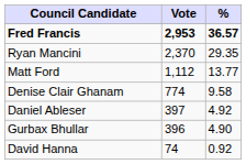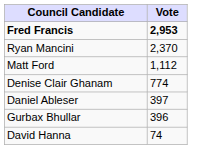- column: % | 36.57 | 29.35 | 13.77 | 9.58 | 4.92 | 4.90 | 0.92
